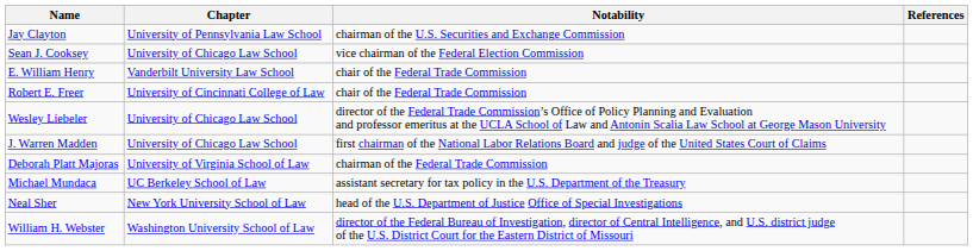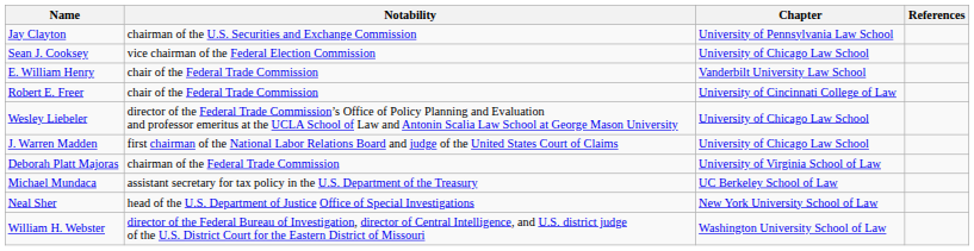columns swapped: Chapter <-> Notability
